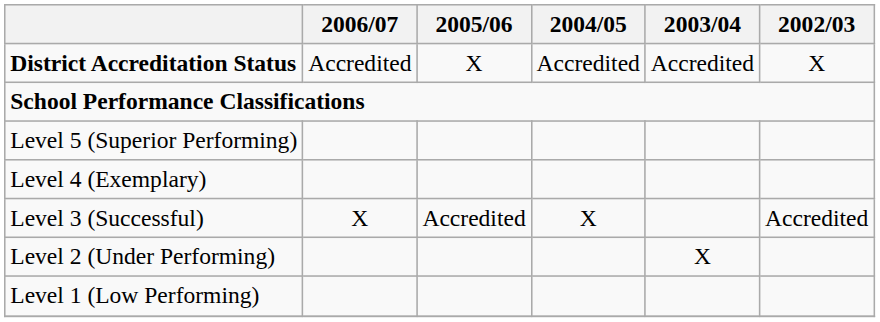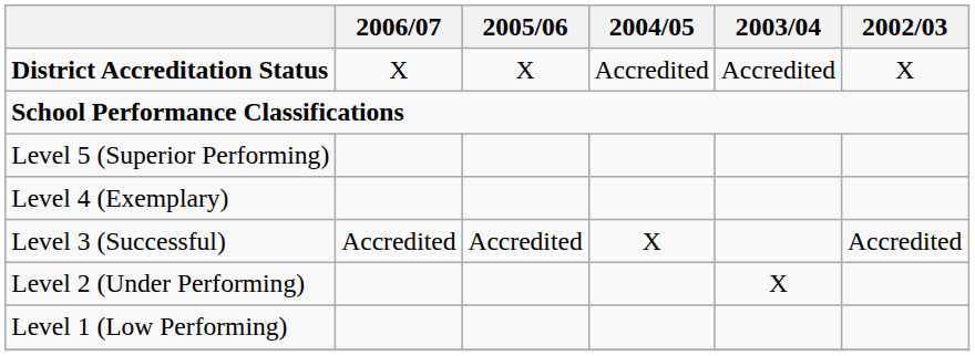District Accreditation Status | 2006/07: Accredited -> X
Level 3 (Successful) | 2006/07: X -> Accredited
